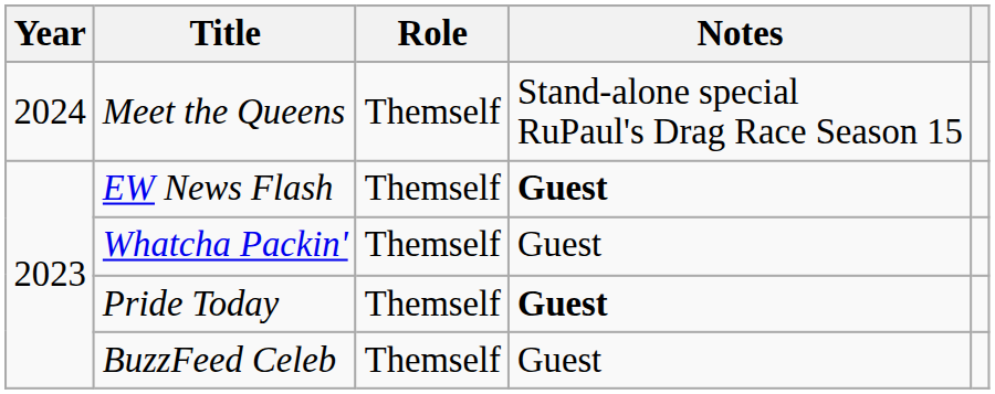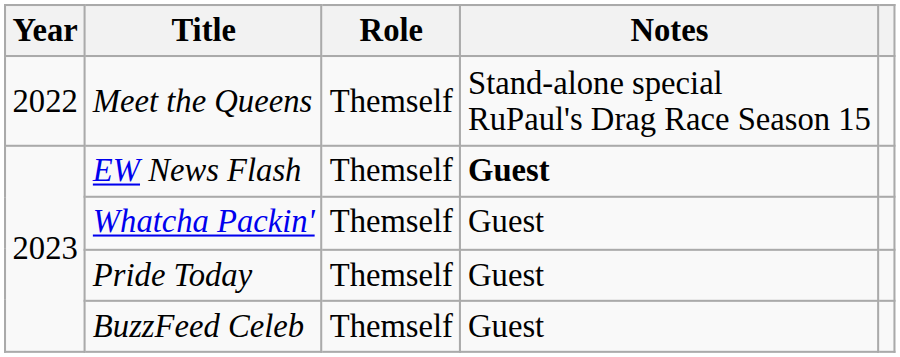Meet the Queens | Year: 2024 -> 2022
Pride Today | Notes: bold -> normal
